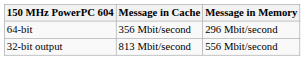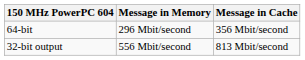columns swapped: Message in Memory <-> Message in Cache
